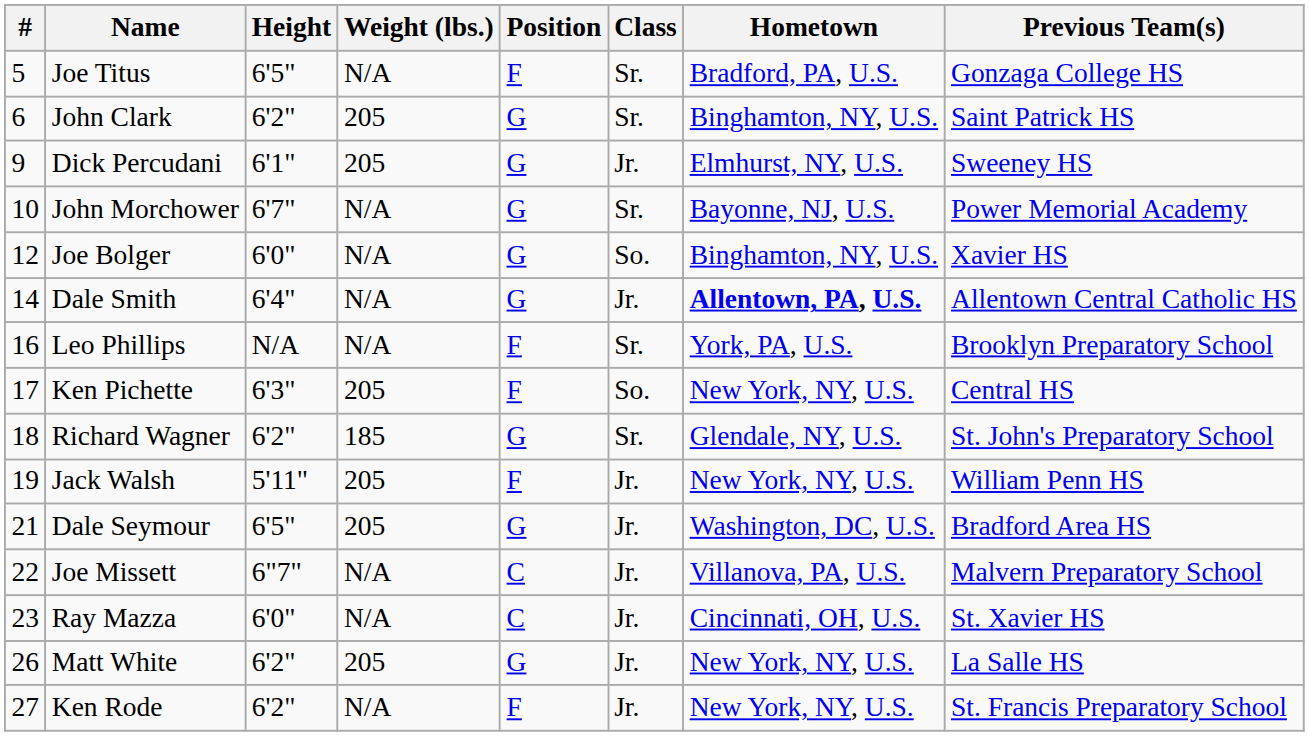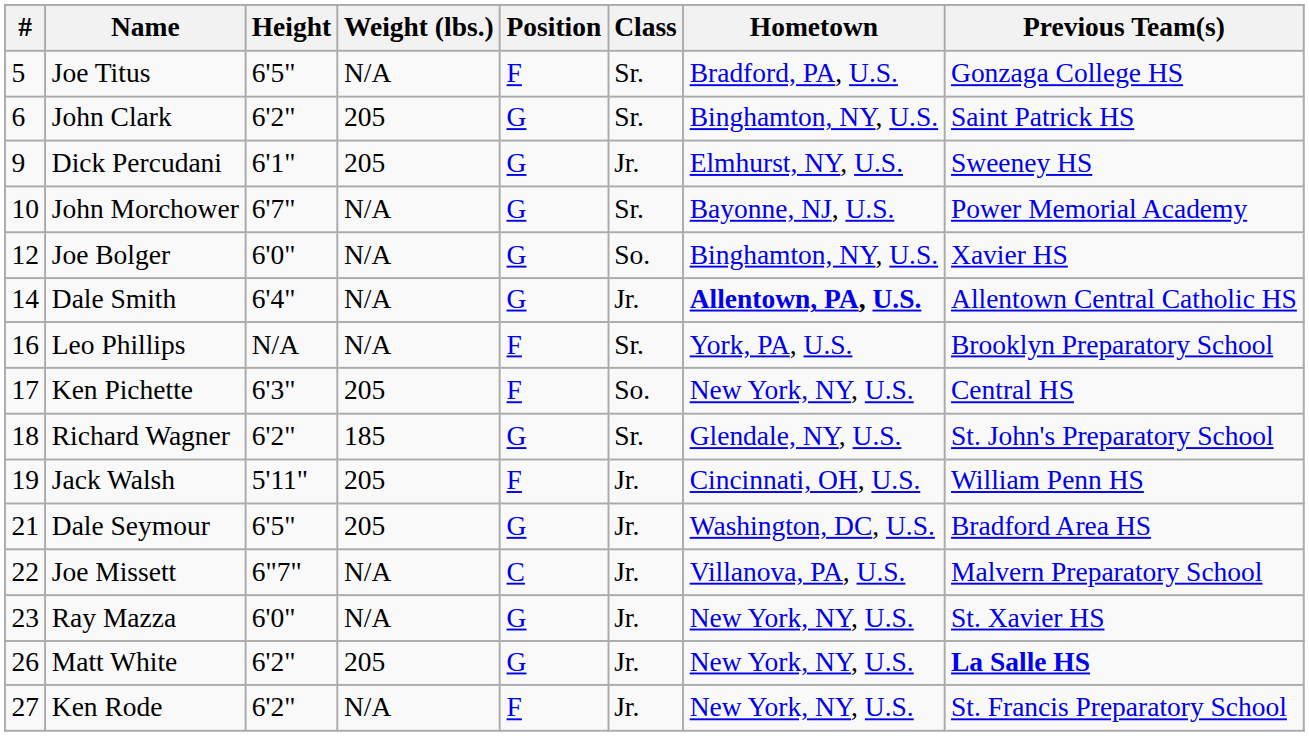Jack Walsh | Hometown: New York, NY, U.S. -> Cincinnati, OH, U.S.
Ray Mazza | Position: C -> G
Ray Mazza | Hometown: Cincinnati, OH, U.S. -> New York, NY, U.S.
Matt White | Previous Team(s): normal -> bold
